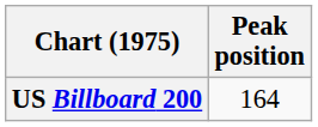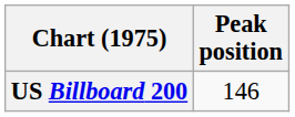US Billboard 200 | Peak position: 164 -> 146
